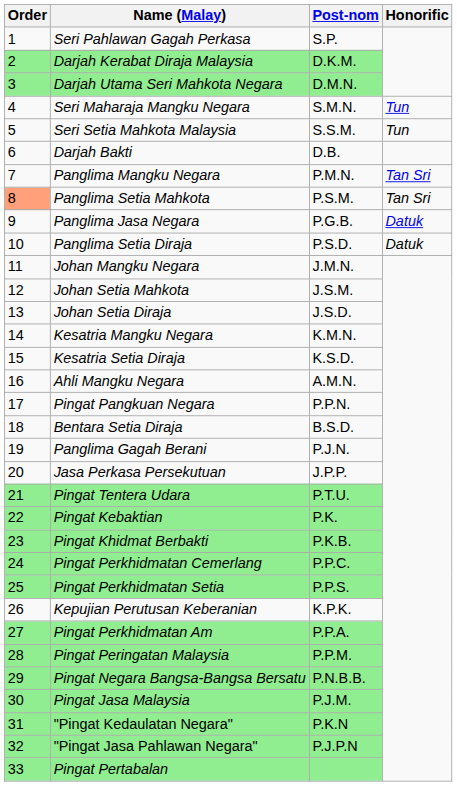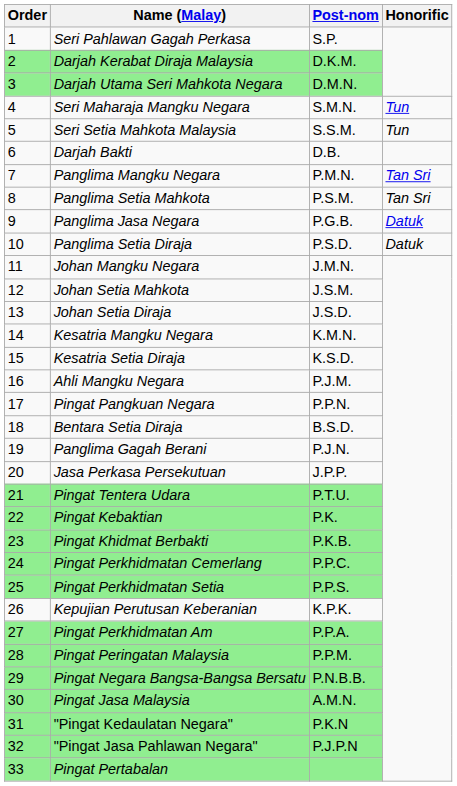Panglima Setia Mahkota | Order: lightsalmon background -> no background
Ahli Mangku Negara | Post-nom: A.M.N. -> P.J.M.
Pingat Jasa Malaysia | Post-nom: P.J.M. -> A.M.N.
